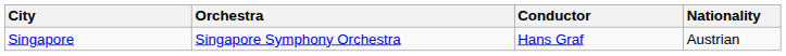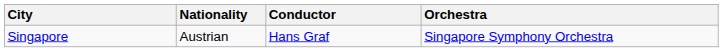columns swapped: Orchestra <-> Nationality
